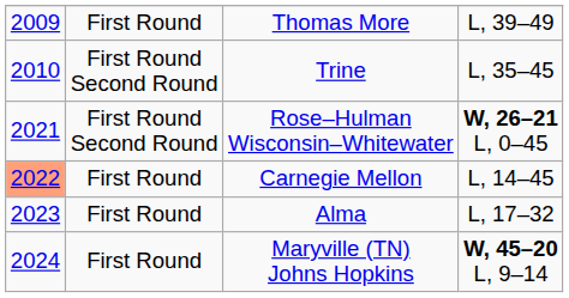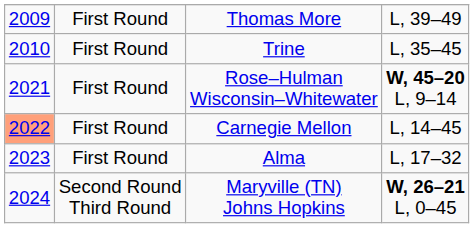Trine | column 2: First Round Second Round -> First Round
Rose–Hulman Wisconsin–Whitewater | column 2: First Round Second Round -> First Round
Rose–Hulman Wisconsin–Whitewater | column 4: W, 26–21 L, 0–45 -> W, 45–20 L, 9–14
Maryville (TN) Johns Hopkins | column 2: First Round -> Second Round Third Round
Maryville (TN) Johns Hopkins | column 4: W, 45–20 L, 9–14 -> W, 26–21 L, 0–45
